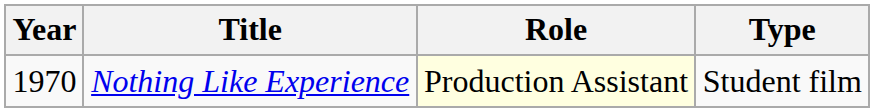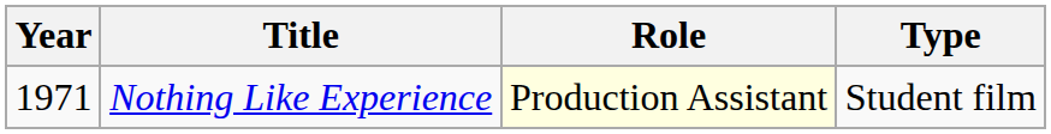Nothing Like Experience | Year: 1970 -> 1971
